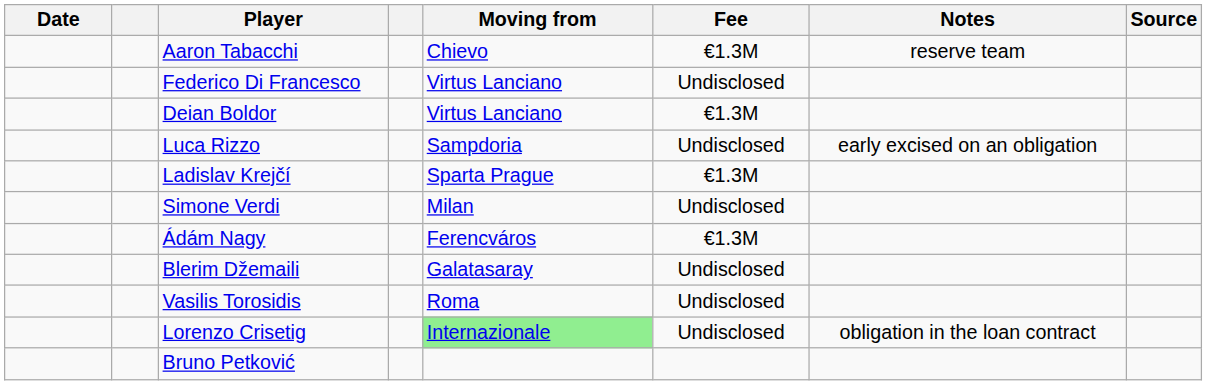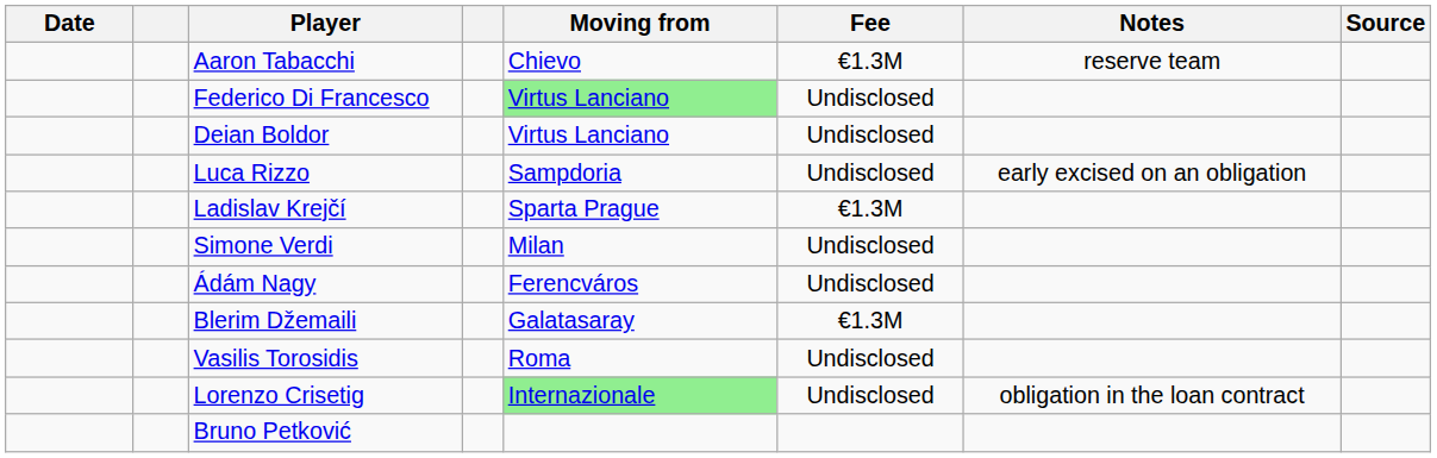Federico Di Francesco | Moving from: no background -> lightgreen background
Deian Boldor | Fee: €1.3M -> Undisclosed
Ádám Nagy | Fee: €1.3M -> Undisclosed
Blerim Džemaili | Fee: Undisclosed -> €1.3M
